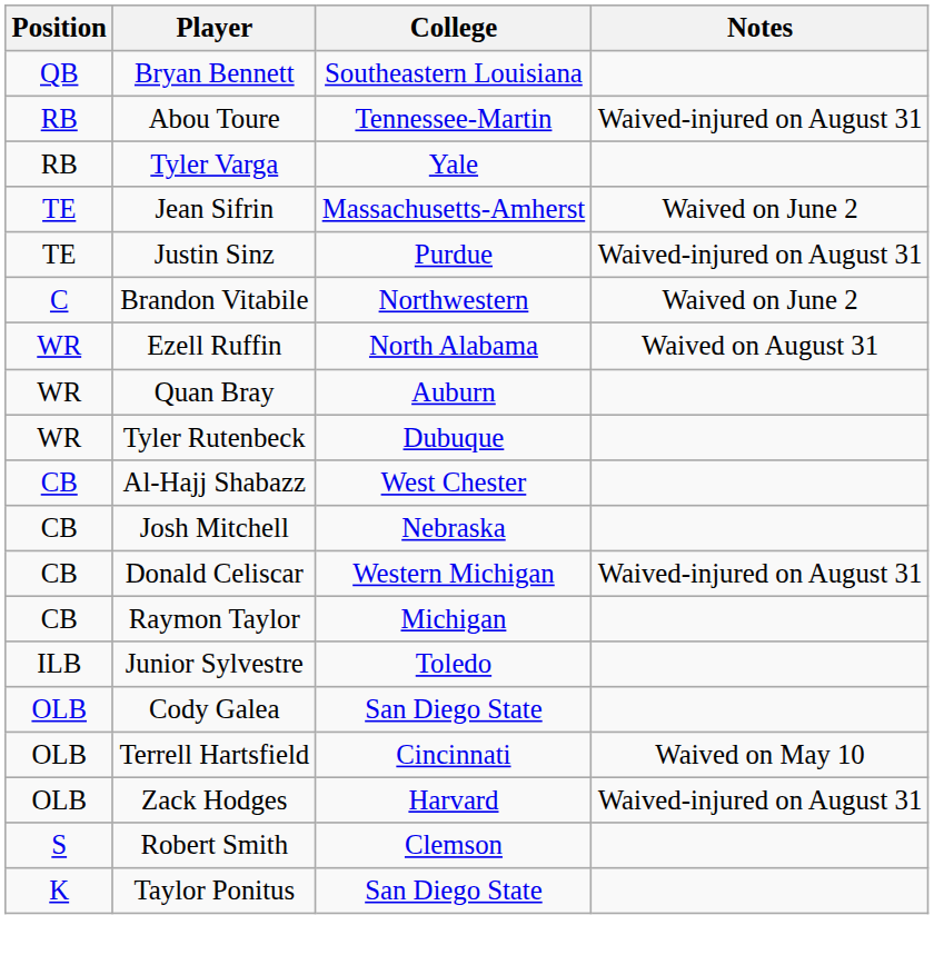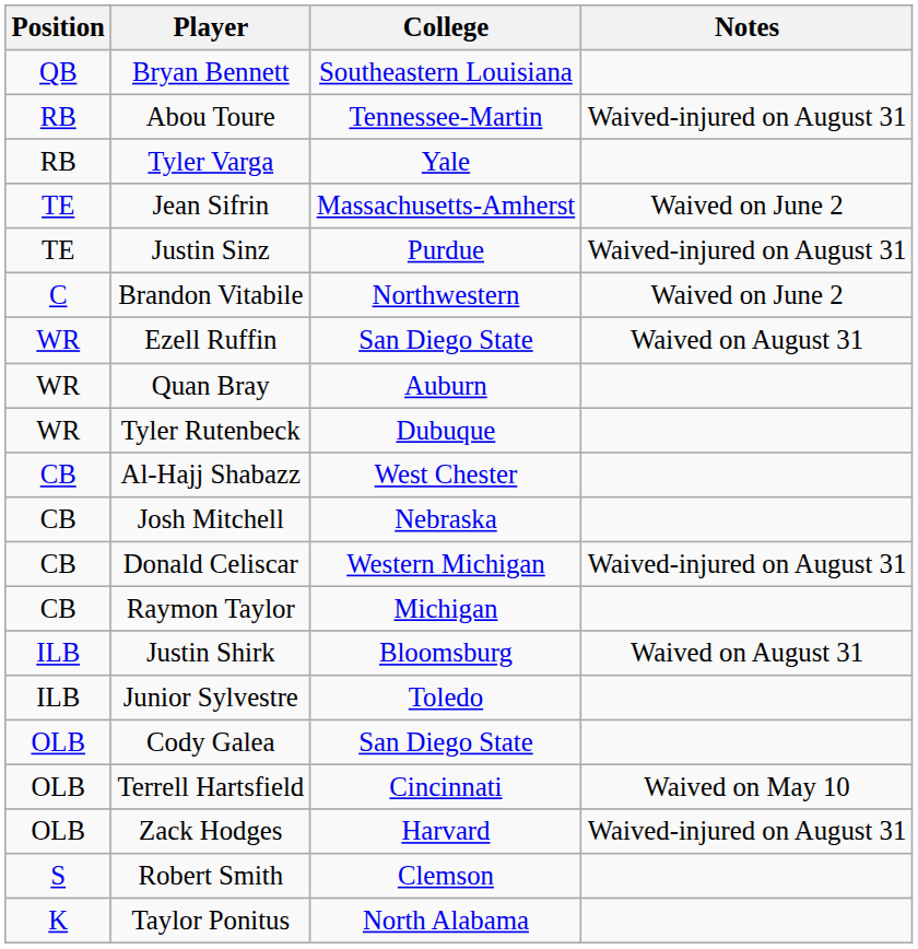Ezell Ruffin | College: North Alabama -> San Diego State
+ row: ILB | Justin Shirk | Bloomsburg | Waived on August 31
Taylor Ponitus | College: San Diego State -> North Alabama
